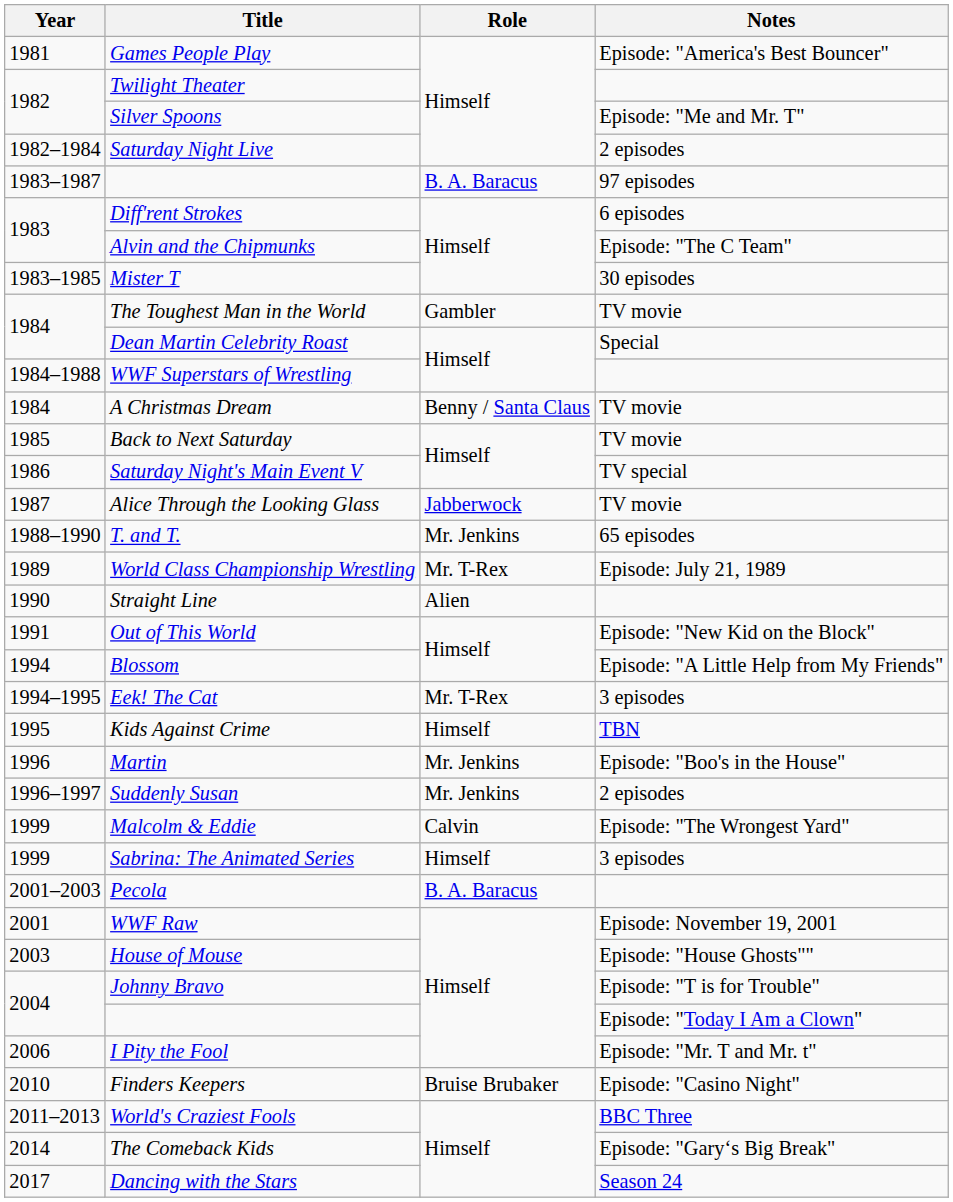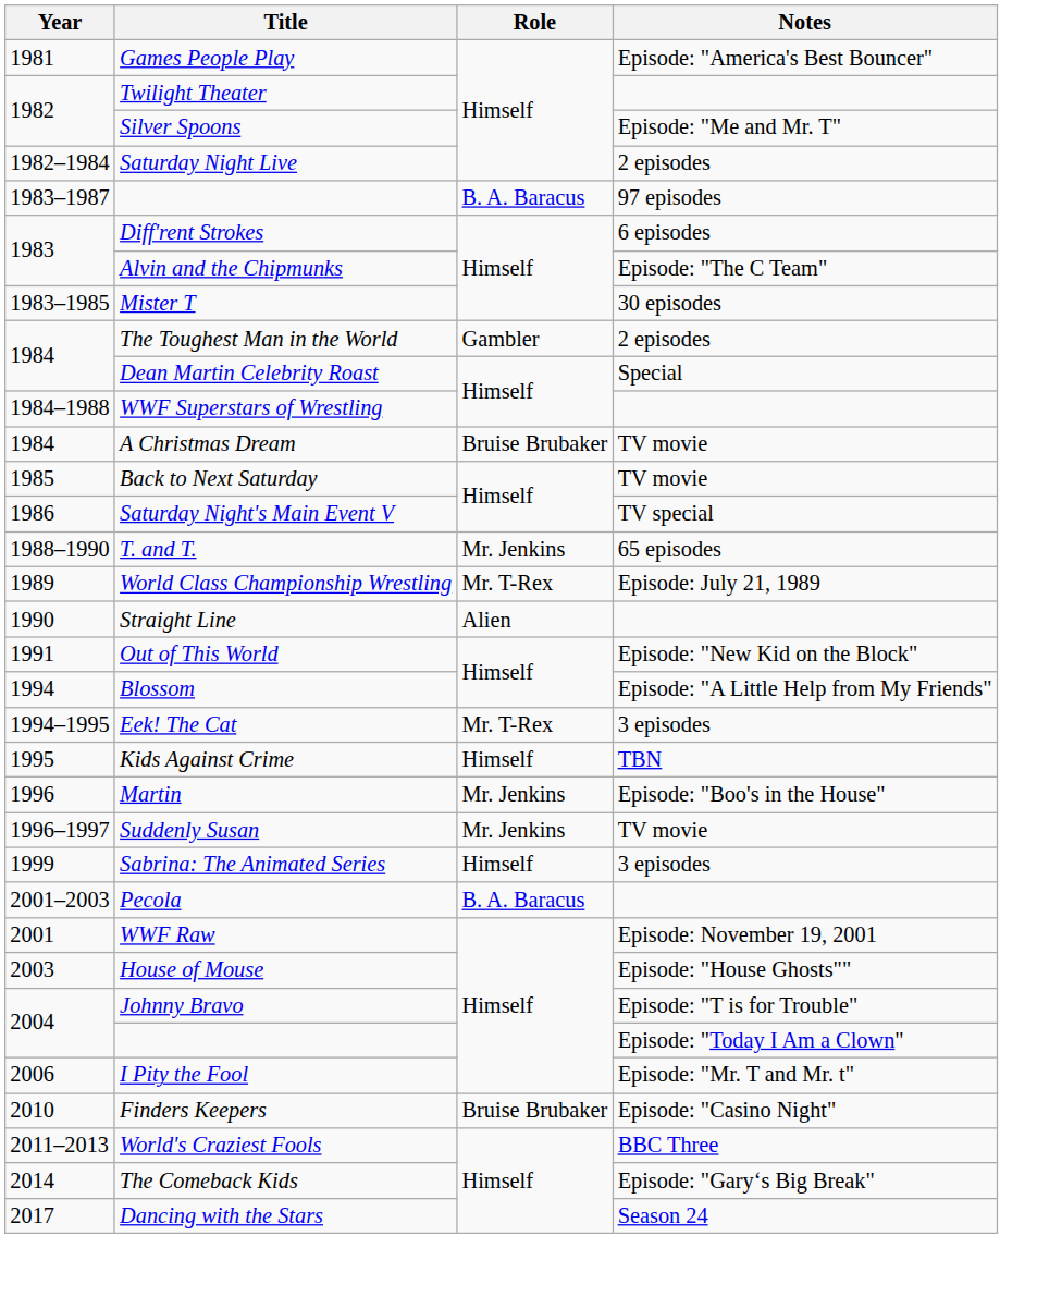The Toughest Man in the World | Notes: TV movie -> 2 episodes
A Christmas Dream | Role: Benny / Santa Claus -> Bruise Brubaker
- row: 1987 | Alice Through the Looking Glass | Jabberwock | TV movie
Suddenly Susan | Notes: 2 episodes -> TV movie
- row: 1999 | Malcolm & Eddie | Calvin | Episode: "The Wrongest Yard"
